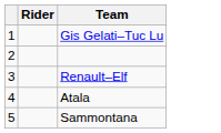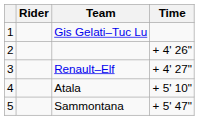+ column: Time | + 4' 26" | + 4' 27" | + 5' 10" | + 5' 47"
